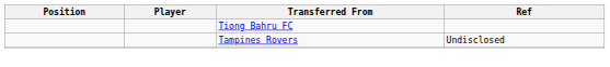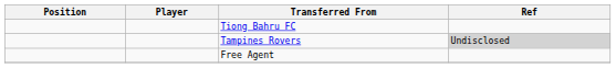Tampines Rovers | Ref: no background -> lightgrey background
+ row: Free Agent
